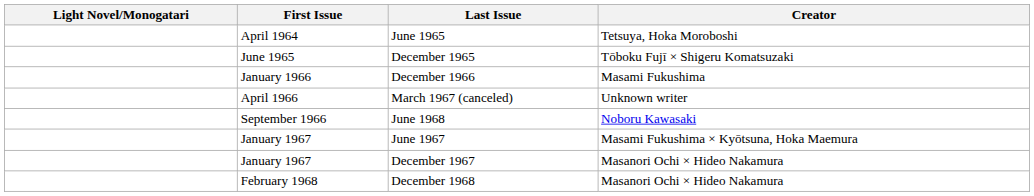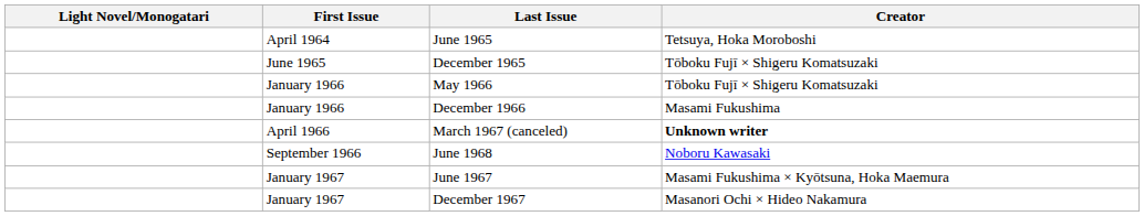+ row: January 1966 | May 1966 | Tōboku Fujī × Shigeru Komatsuzaki
March 1967 (canceled) | Creator: normal -> bold
- row: February 1968 | December 1968 | Masanori Ochi × Hideo Nakamura
